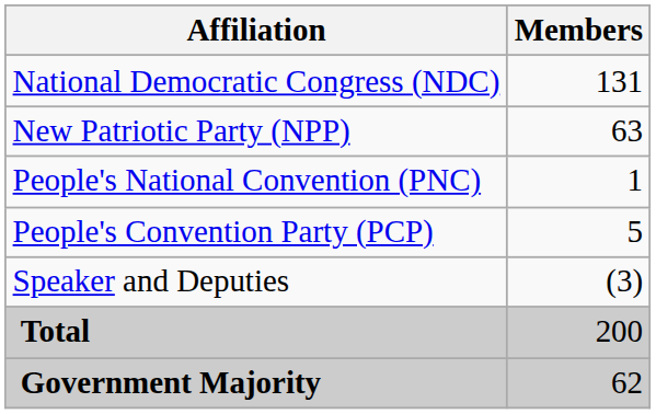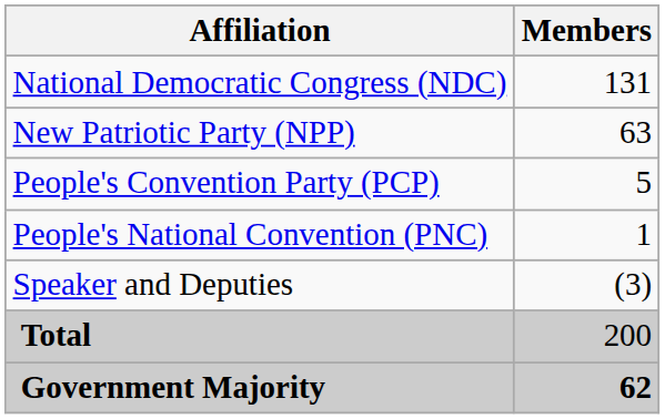rows swapped: People's Convention Party (PCP) <-> People's National Convention (PNC)
Government Majority | Members: normal -> bold
